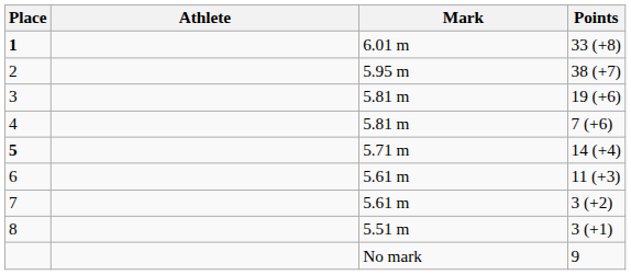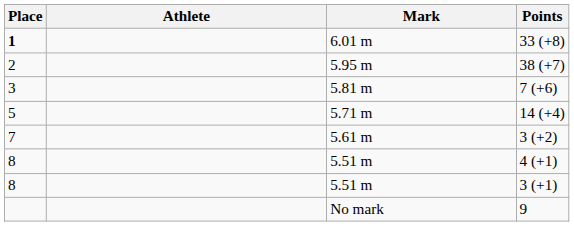- row: 3 | 5.81 m | 19 (+6)
7 (+6) | Place: 4 -> 3
14 (+4) | Place: bold -> normal
- row: 6 | 5.61 m | 11 (+3)
+ row: 8 | 5.51 m | 4 (+1)
